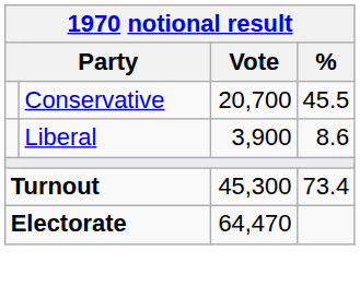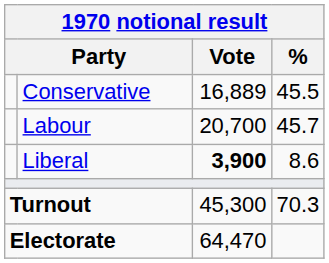Conservative | Vote: 20,700 -> 16,889
+ row: Labour | 20,700 | 45.7
Liberal | Vote: normal -> bold
Turnout | %: 73.4 -> 70.3
